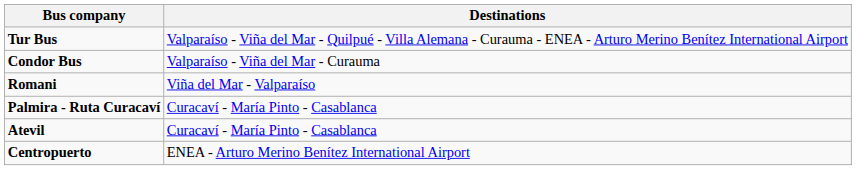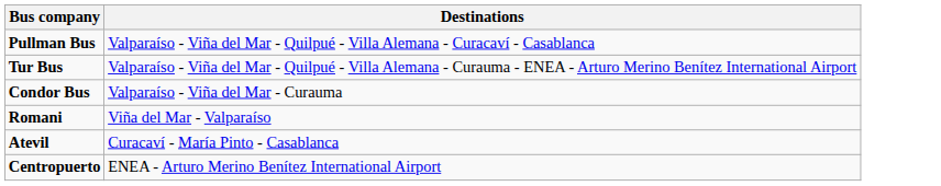+ row: Pullman Bus | Valparaíso - Viña del Mar - Quilpué - Villa Alemana - Curacaví - Casablanca
- row: Palmira - Ruta Curacaví | Curacaví - María Pinto - Casablanca
